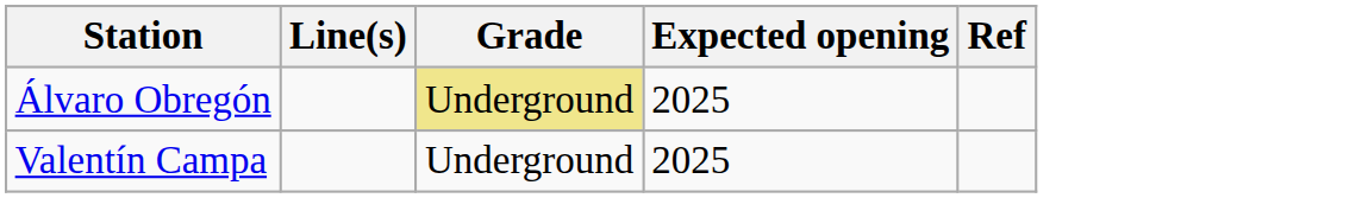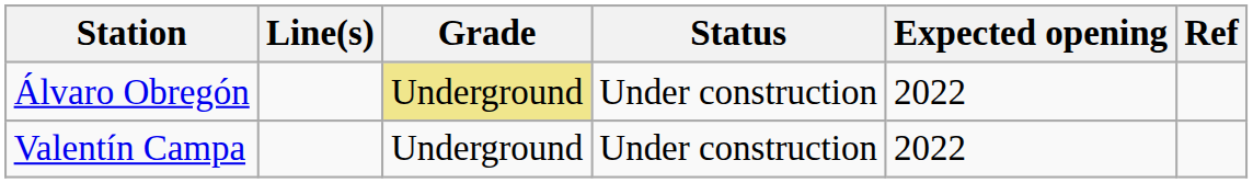+ column: Status | Under construction | Under construction
Álvaro Obregón | Expected opening: 2025 -> 2022
Valentín Campa | Expected opening: 2025 -> 2022
